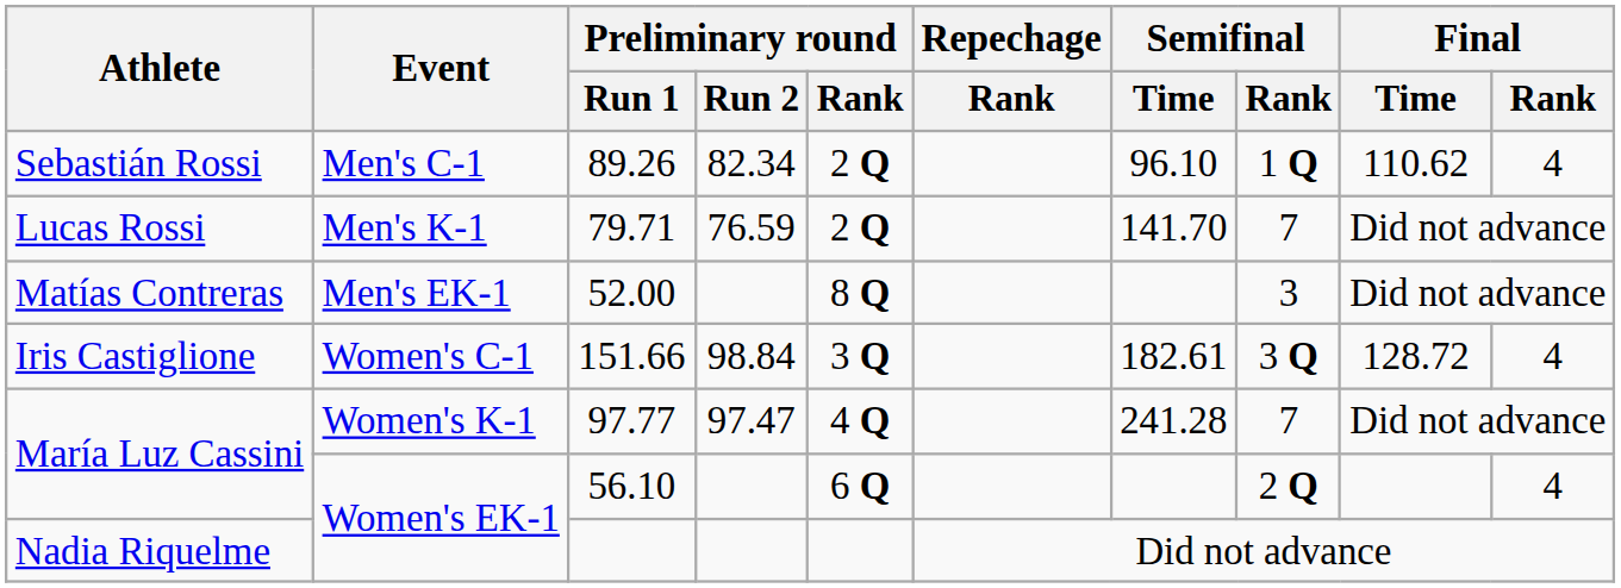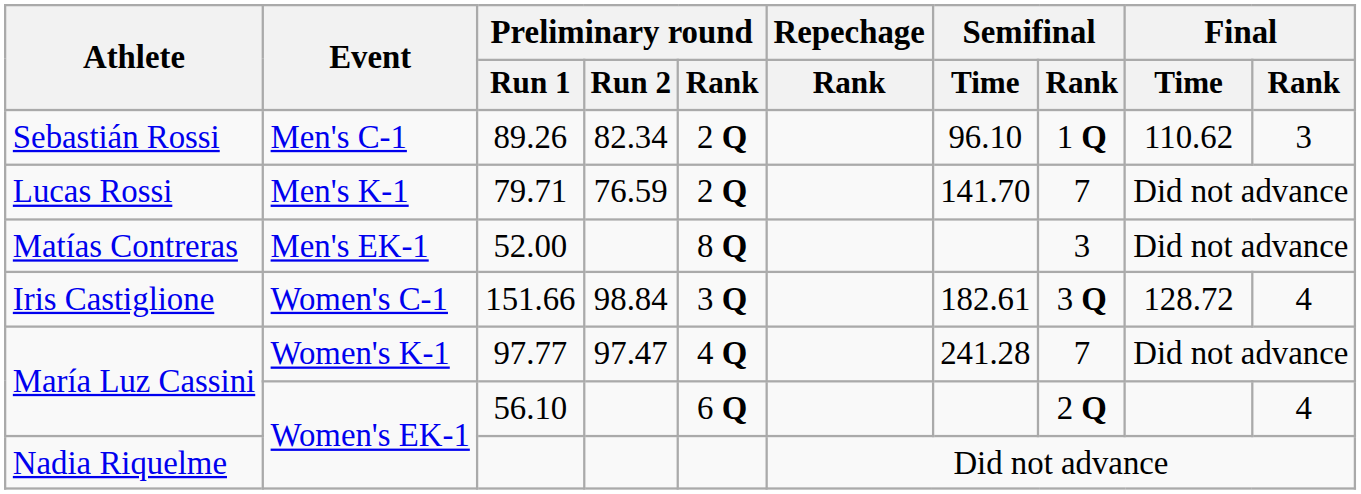89.26 | Final / Rank: 4 -> 3
